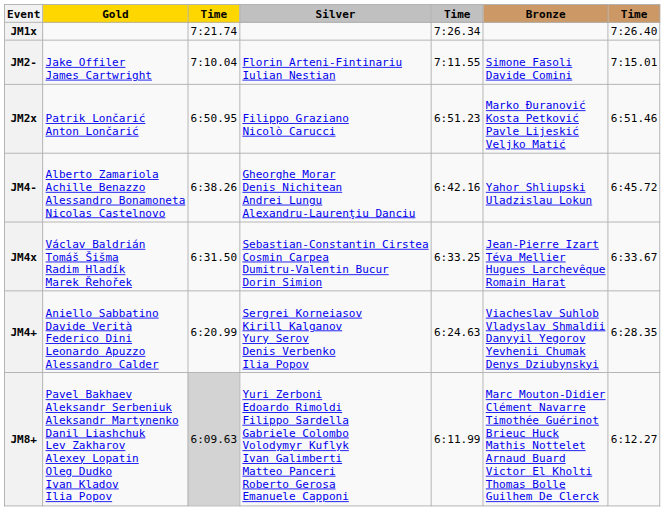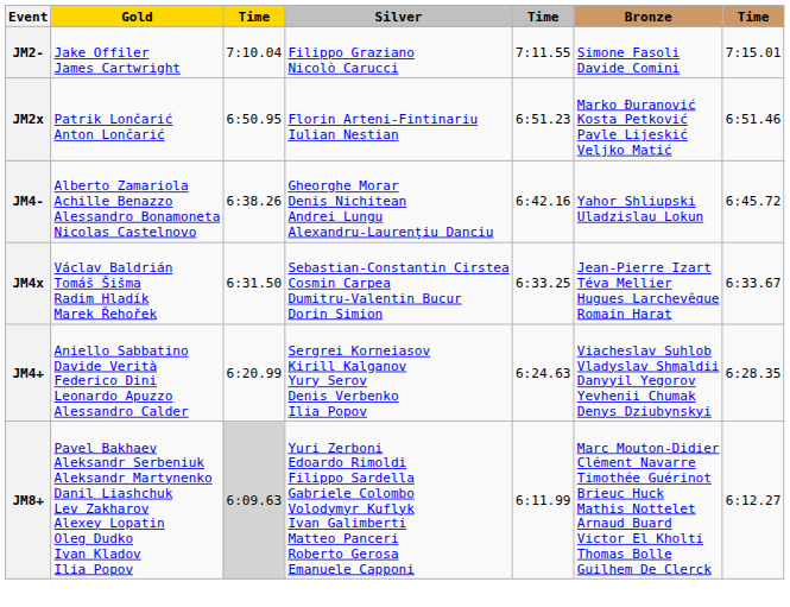- row: JM1x | 7:21.74 | 7:26.34 | 7:26.40
JM2- | Silver: Florin Arteni-Fintinariu Iulian Nestian -> Filippo Graziano Nicolò Carucci
JM2x | Silver: Filippo Graziano Nicolò Carucci -> Florin Arteni-Fintinariu Iulian Nestian
